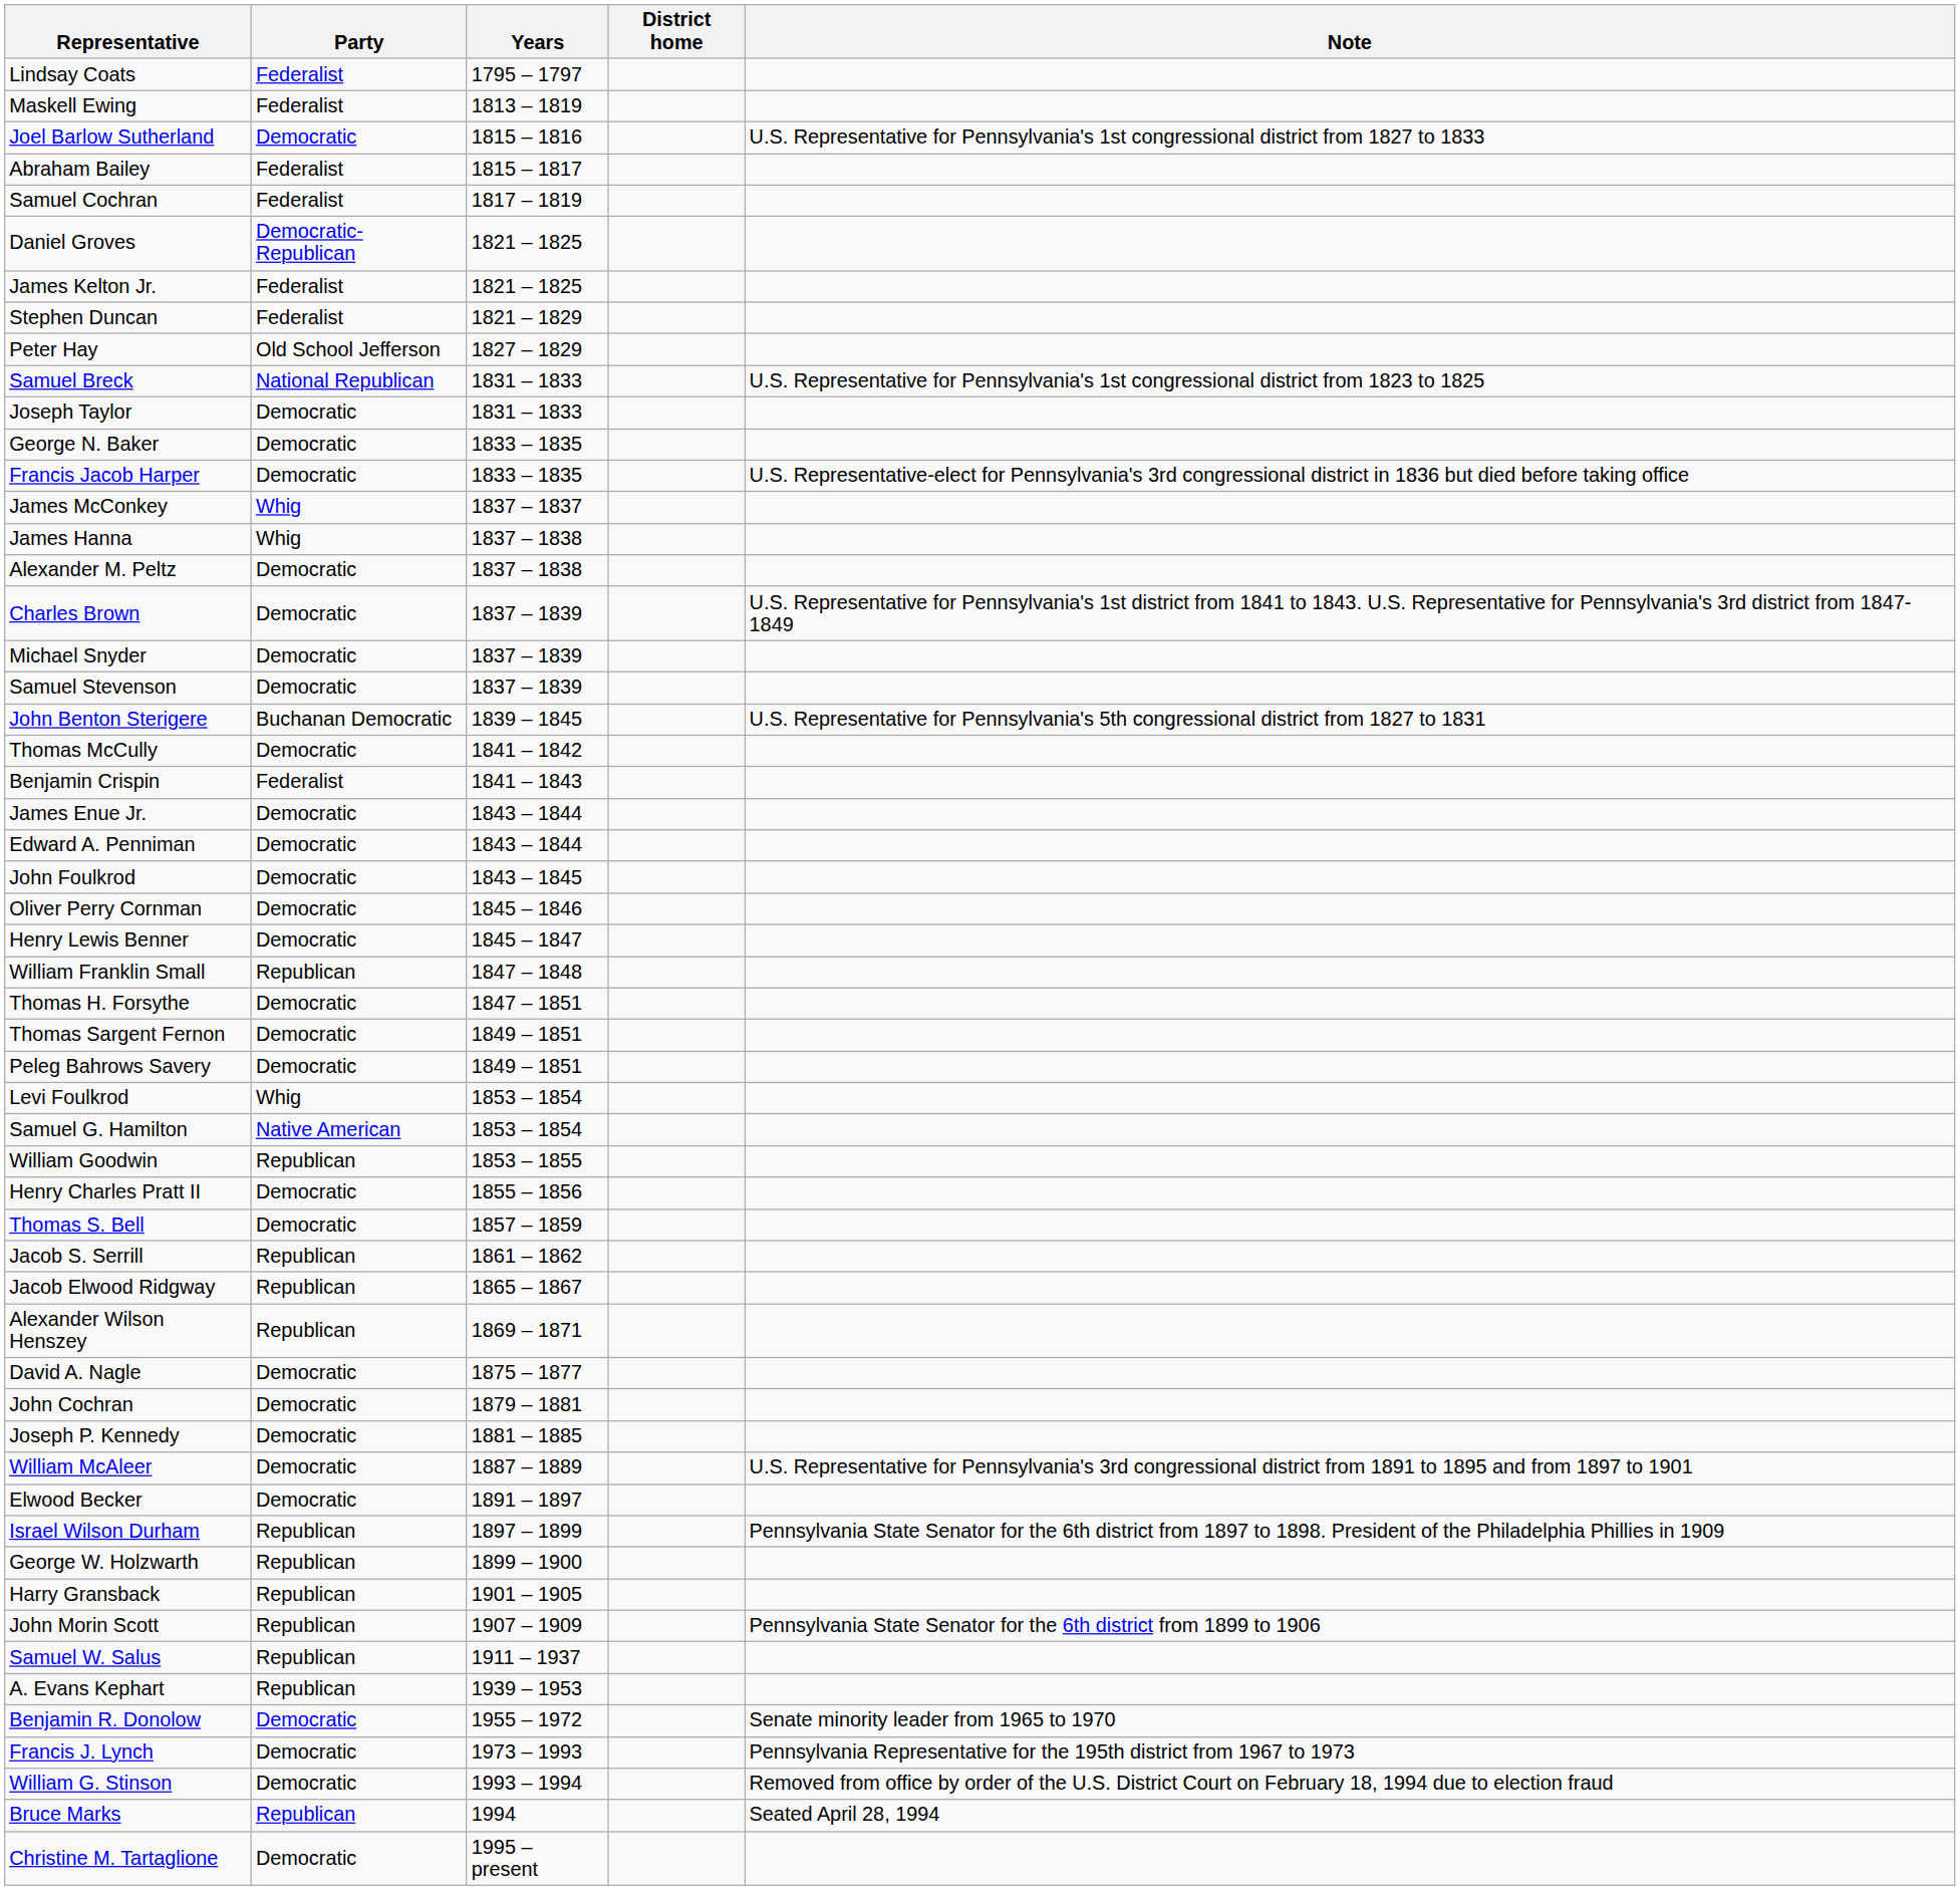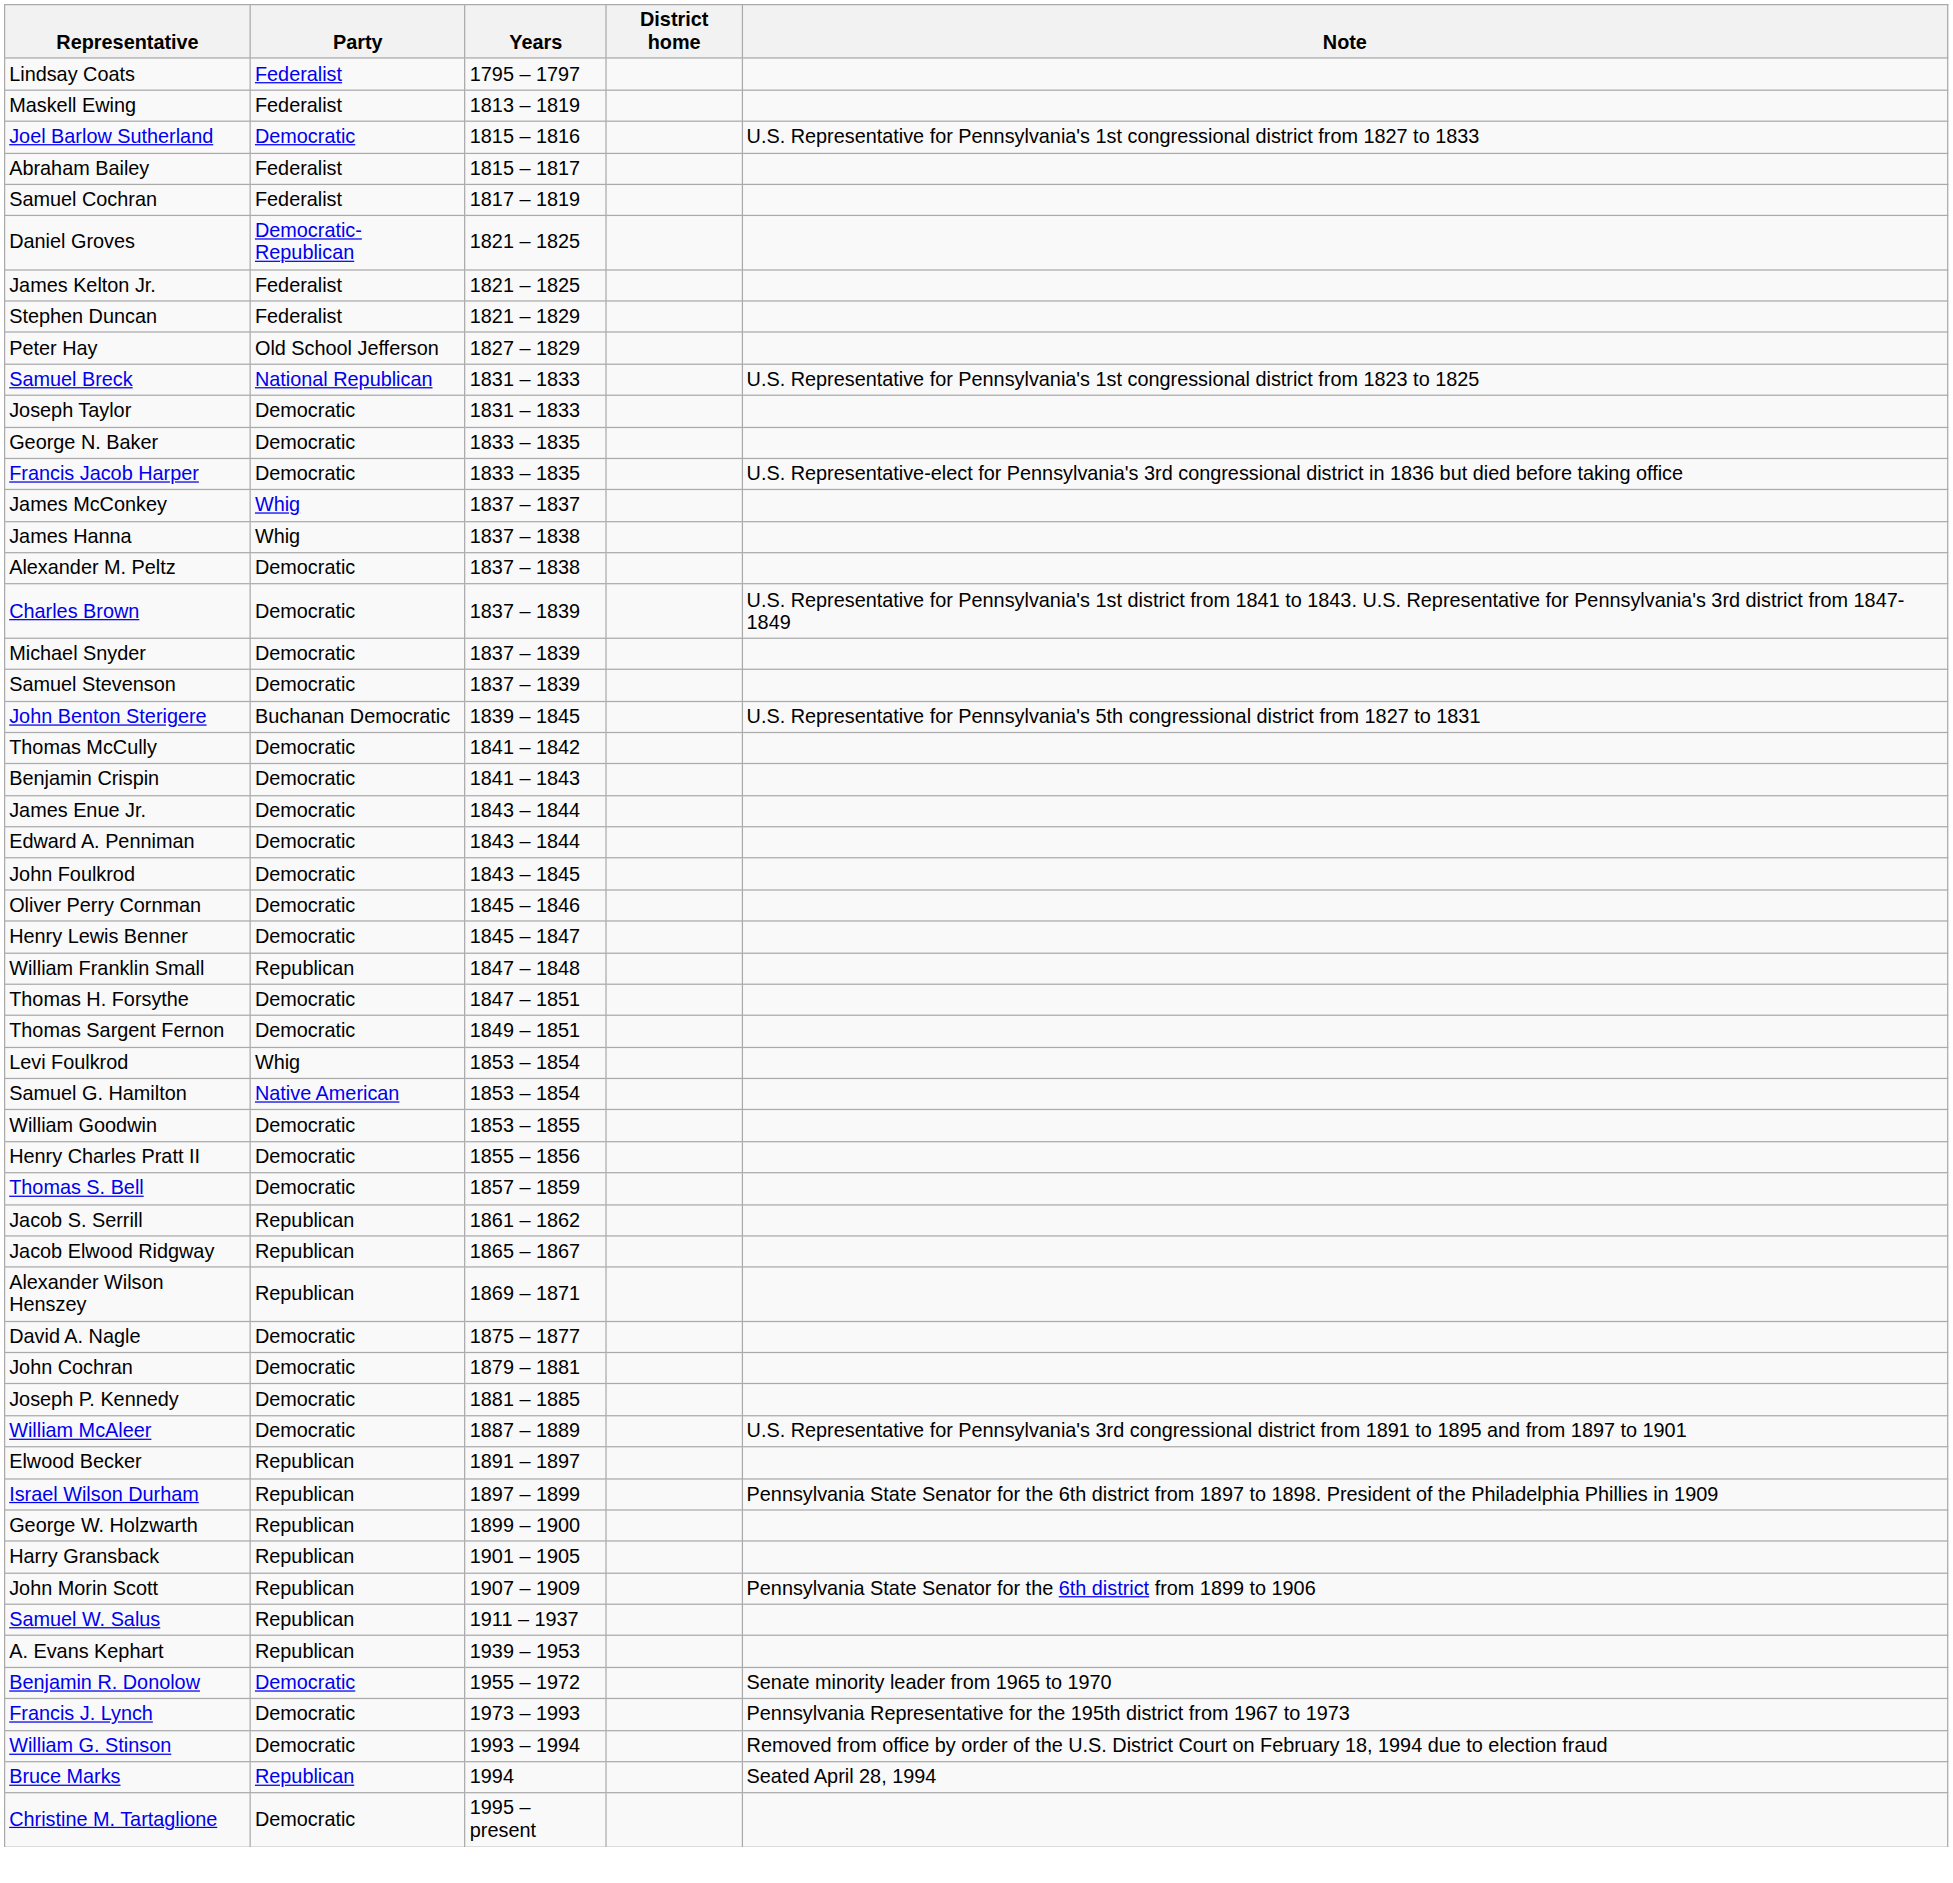Benjamin Crispin | Party: Federalist -> Democratic
- row: Peleg Bahrows Savery | Democratic | 1849 – 1851
William Goodwin | Party: Republican -> Democratic
Elwood Becker | Party: Democratic -> Republican
